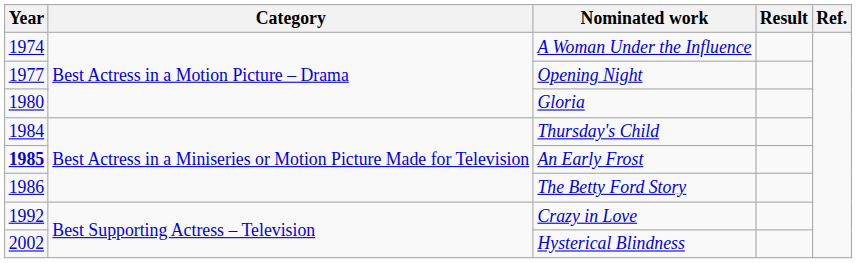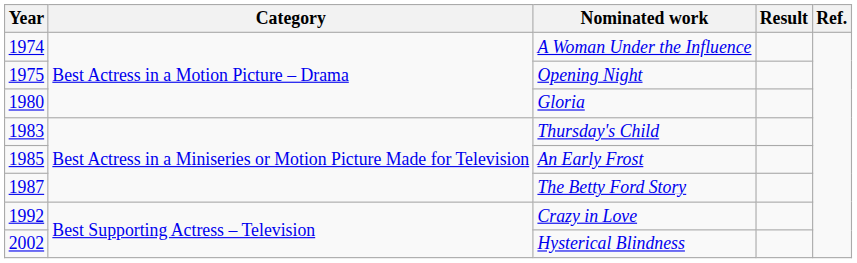Opening Night | Year: 1977 -> 1975
Thursday's Child | Year: 1984 -> 1983
An Early Frost | Year: bold -> normal
The Betty Ford Story | Year: 1986 -> 1987
